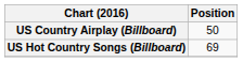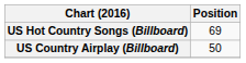rows swapped: US Country Airplay (Billboard) <-> US Hot Country Songs (Billboard)
